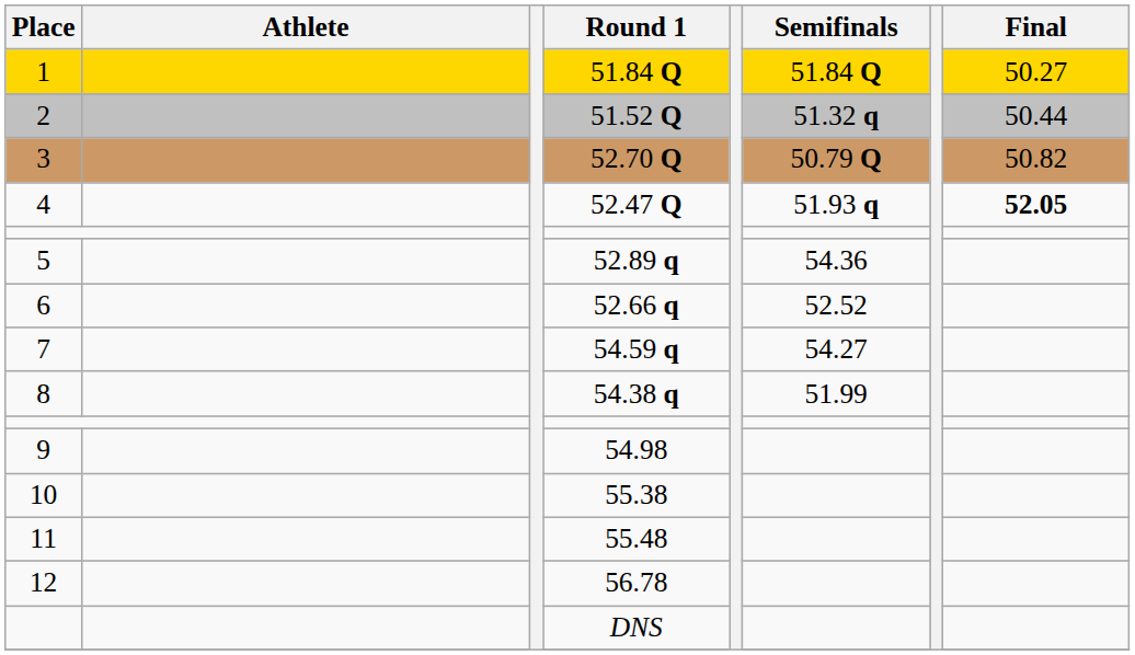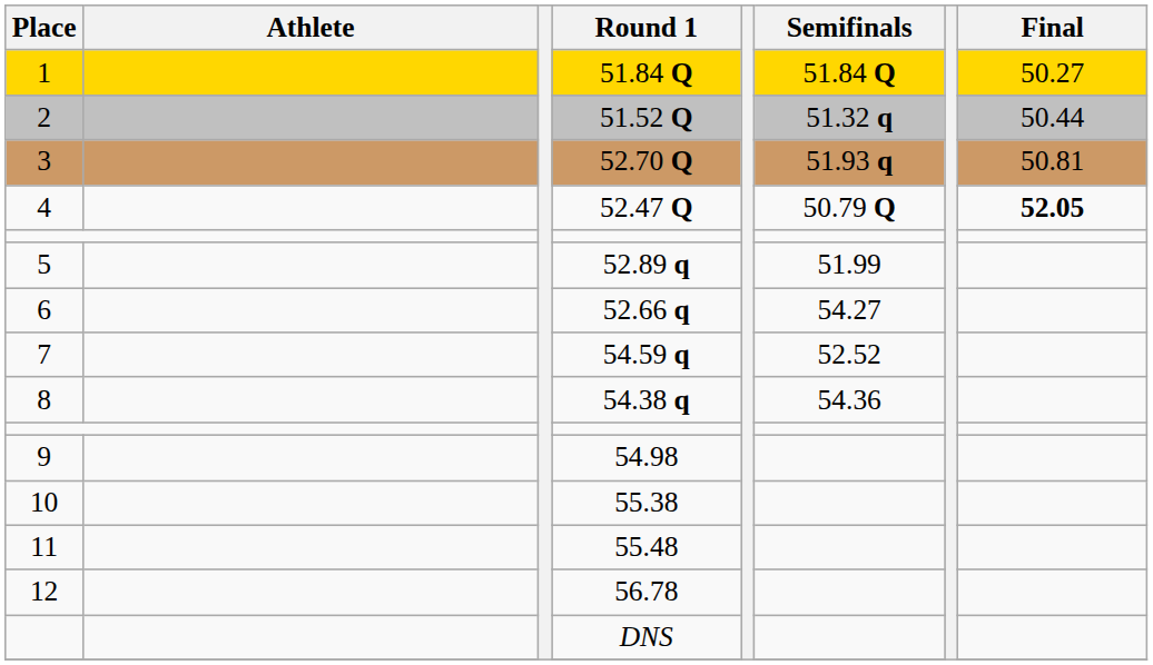52.70 Q | Semifinals: 50.79 Q -> 51.93 q
52.70 Q | Final: 50.82 -> 50.81
52.47 Q | Semifinals: 51.93 q -> 50.79 Q
52.89 q | Semifinals: 54.36 -> 51.99
52.66 q | Semifinals: 52.52 -> 54.27
54.59 q | Semifinals: 54.27 -> 52.52
54.38 q | Semifinals: 51.99 -> 54.36
